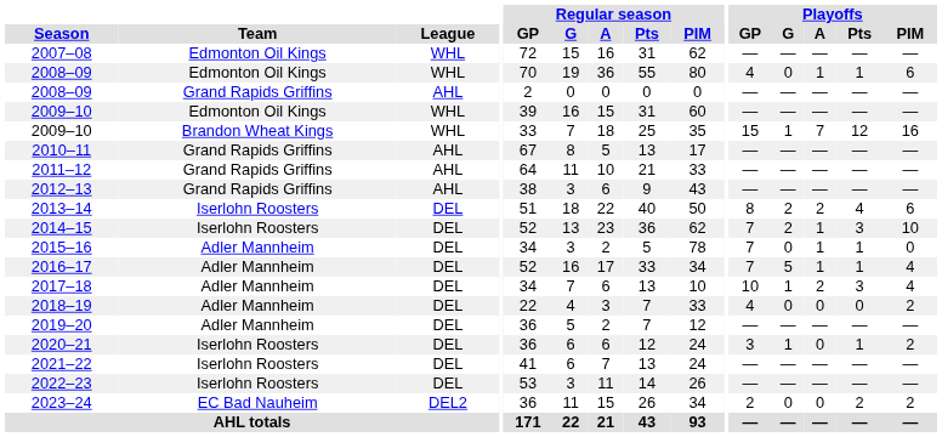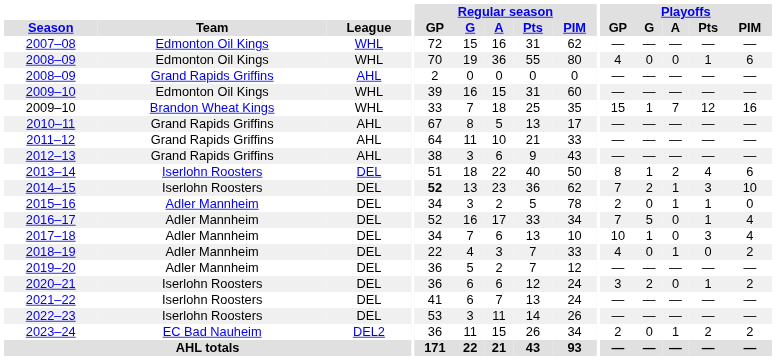2008–09 / Edmonton Oil Kings | Playoffs / A: 1 -> 0
2013–14 | Playoffs / G: 2 -> 1
2014–15 | Regular season / GP: normal -> bold
2015–16 | Playoffs / GP: 7 -> 2
2016–17 | Playoffs / A: 1 -> 0
2017–18 | Playoffs / A: 2 -> 0
2018–19 | Playoffs / A: 0 -> 1
2020–21 | Playoffs / G: 1 -> 2
2023–24 | Playoffs / A: 0 -> 1
